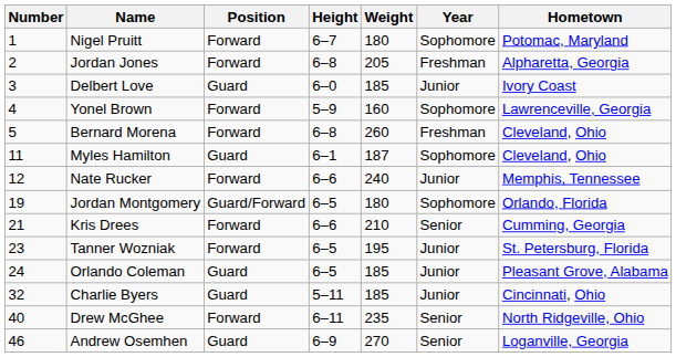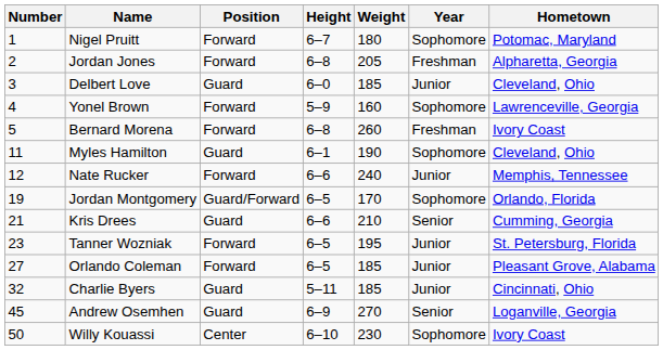Delbert Love | Hometown: Ivory Coast -> Cleveland, Ohio
Bernard Morena | Hometown: Cleveland, Ohio -> Ivory Coast
Myles Hamilton | Weight: 187 -> 190
Jordan Montgomery | Weight: 180 -> 170
Kris Drees | Position: Forward -> Guard
Orlando Coleman | Number: 24 -> 27
Orlando Coleman | Position: Guard -> Forward
- row: 40 | Drew McGhee | Forward | 6–11 | 235 | Senior | North Ridgeville, Ohio
Andrew Osemhen | Number: 46 -> 45
+ row: 50 | Willy Kouassi | Center | 6–10 | 230 | Sophomore | Ivory Coast
